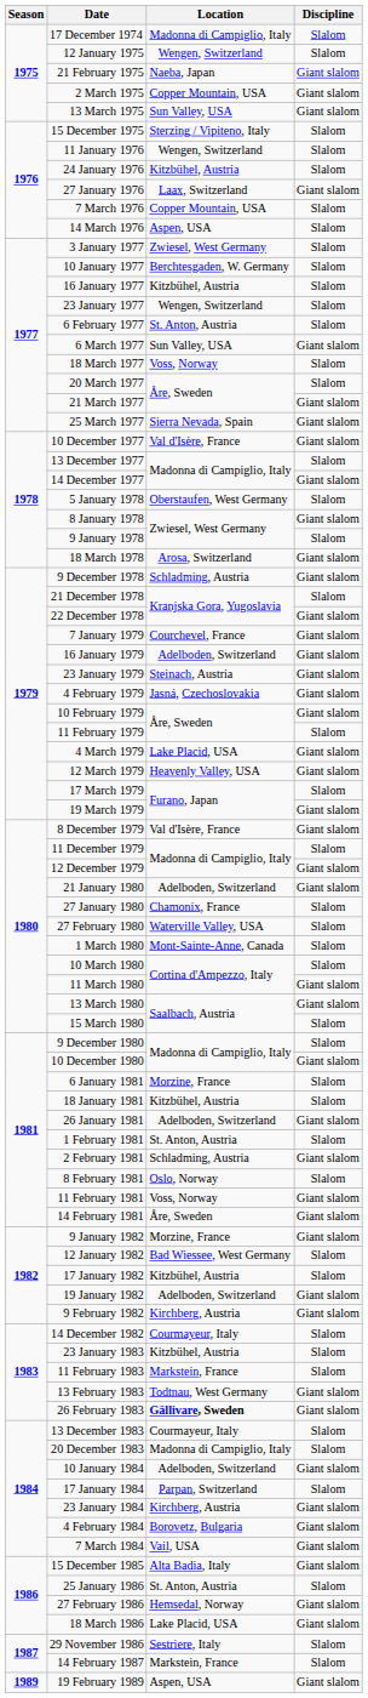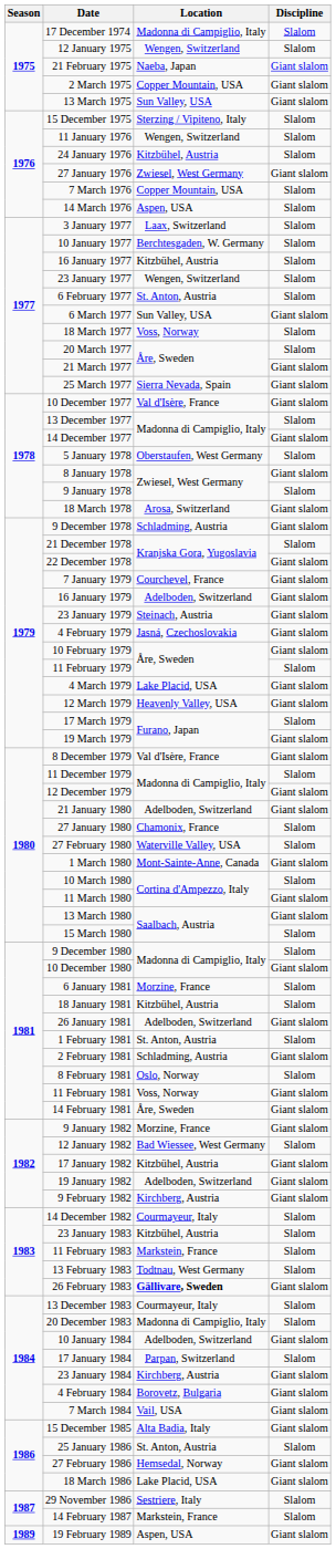27 January 1976 | Location: Laax, Switzerland -> Zwiesel, West Germany
3 January 1977 | Location: Zwiesel, West Germany -> Laax, Switzerland
1 March 1980 | Discipline: Slalom -> Giant slalom
17 January 1982 | Discipline: Slalom -> Giant slalom
13 February 1983 | Discipline: Giant slalom -> Slalom
